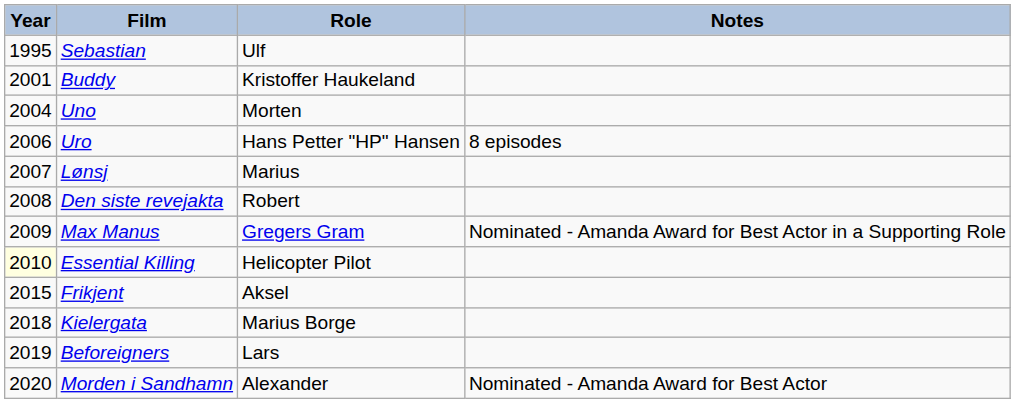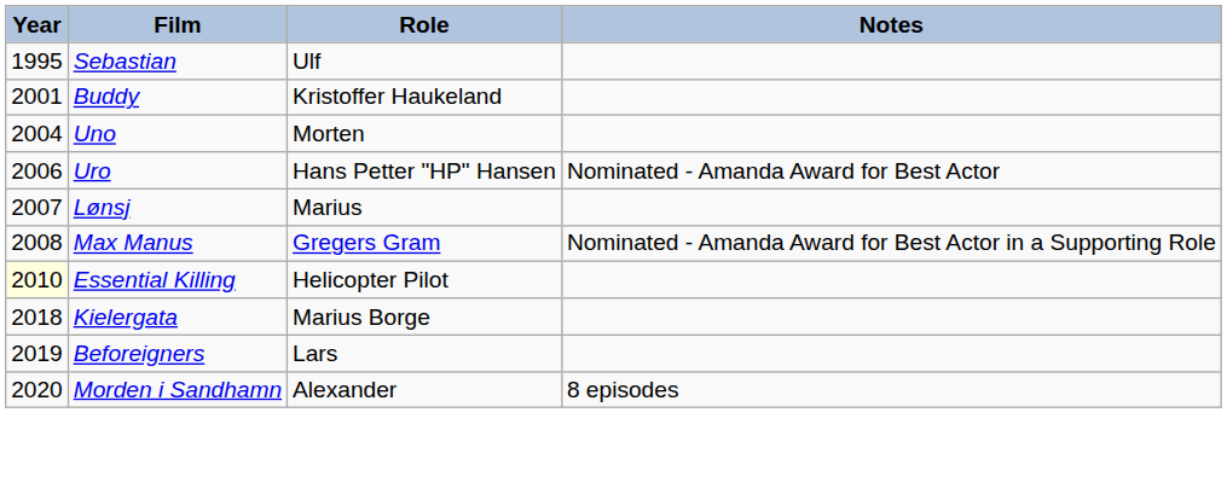Uro | Notes: 8 episodes -> Nominated - Amanda Award for Best Actor
- row: 2008 | Den siste revejakta | Robert
Max Manus | Year: 2009 -> 2008
- row: 2015 | Frikjent | Aksel
Morden i Sandhamn | Notes: Nominated - Amanda Award for Best Actor -> 8 episodes
